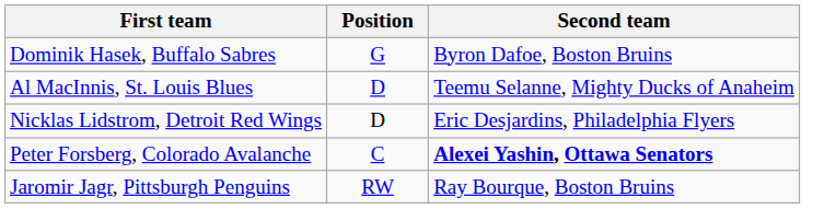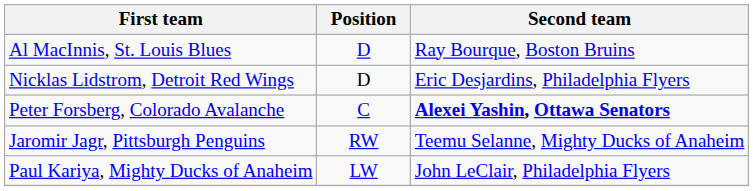- row: Dominik Hasek, Buffalo Sabres | G | Byron Dafoe, Boston Bruins
Al MacInnis, St. Louis Blues | Second team: Teemu Selanne, Mighty Ducks of Anaheim -> Ray Bourque, Boston Bruins
Jaromir Jagr, Pittsburgh Penguins | Second team: Ray Bourque, Boston Bruins -> Teemu Selanne, Mighty Ducks of Anaheim
+ row: Paul Kariya, Mighty Ducks of Anaheim | LW | John LeClair, Philadelphia Flyers
